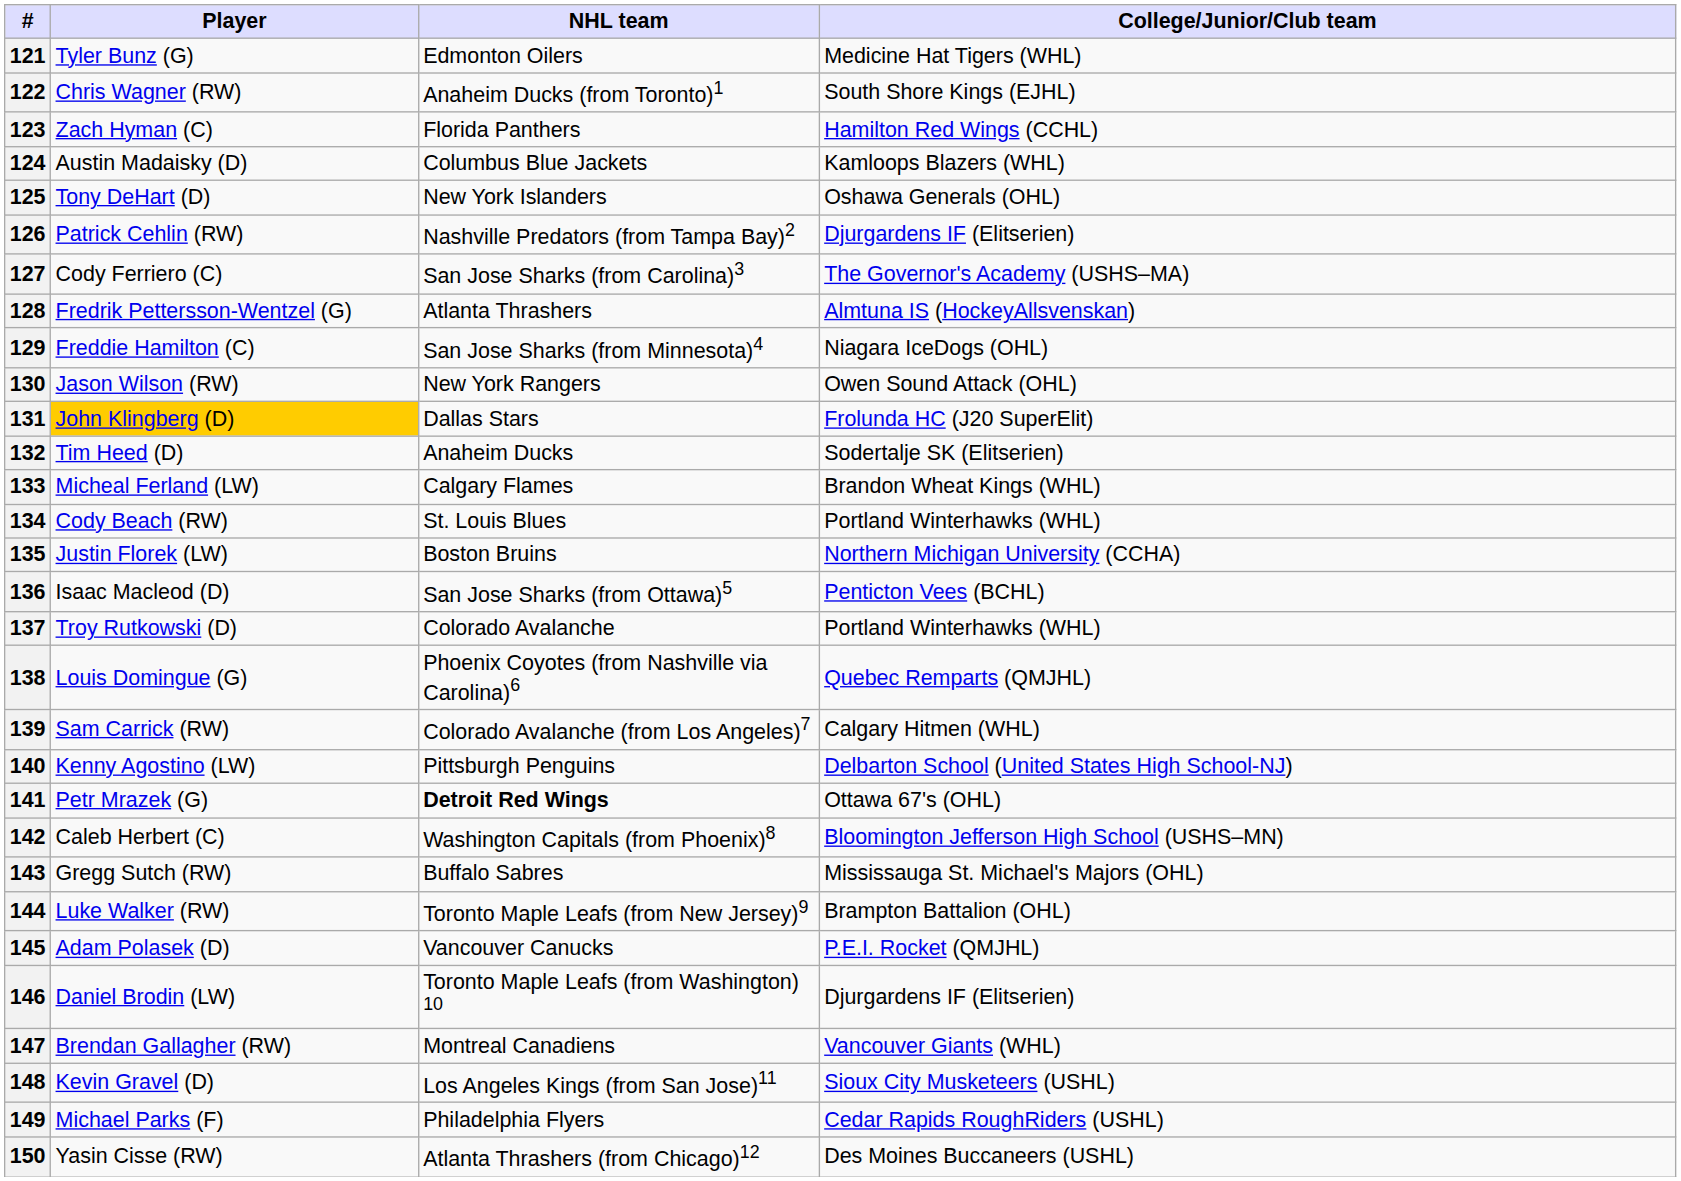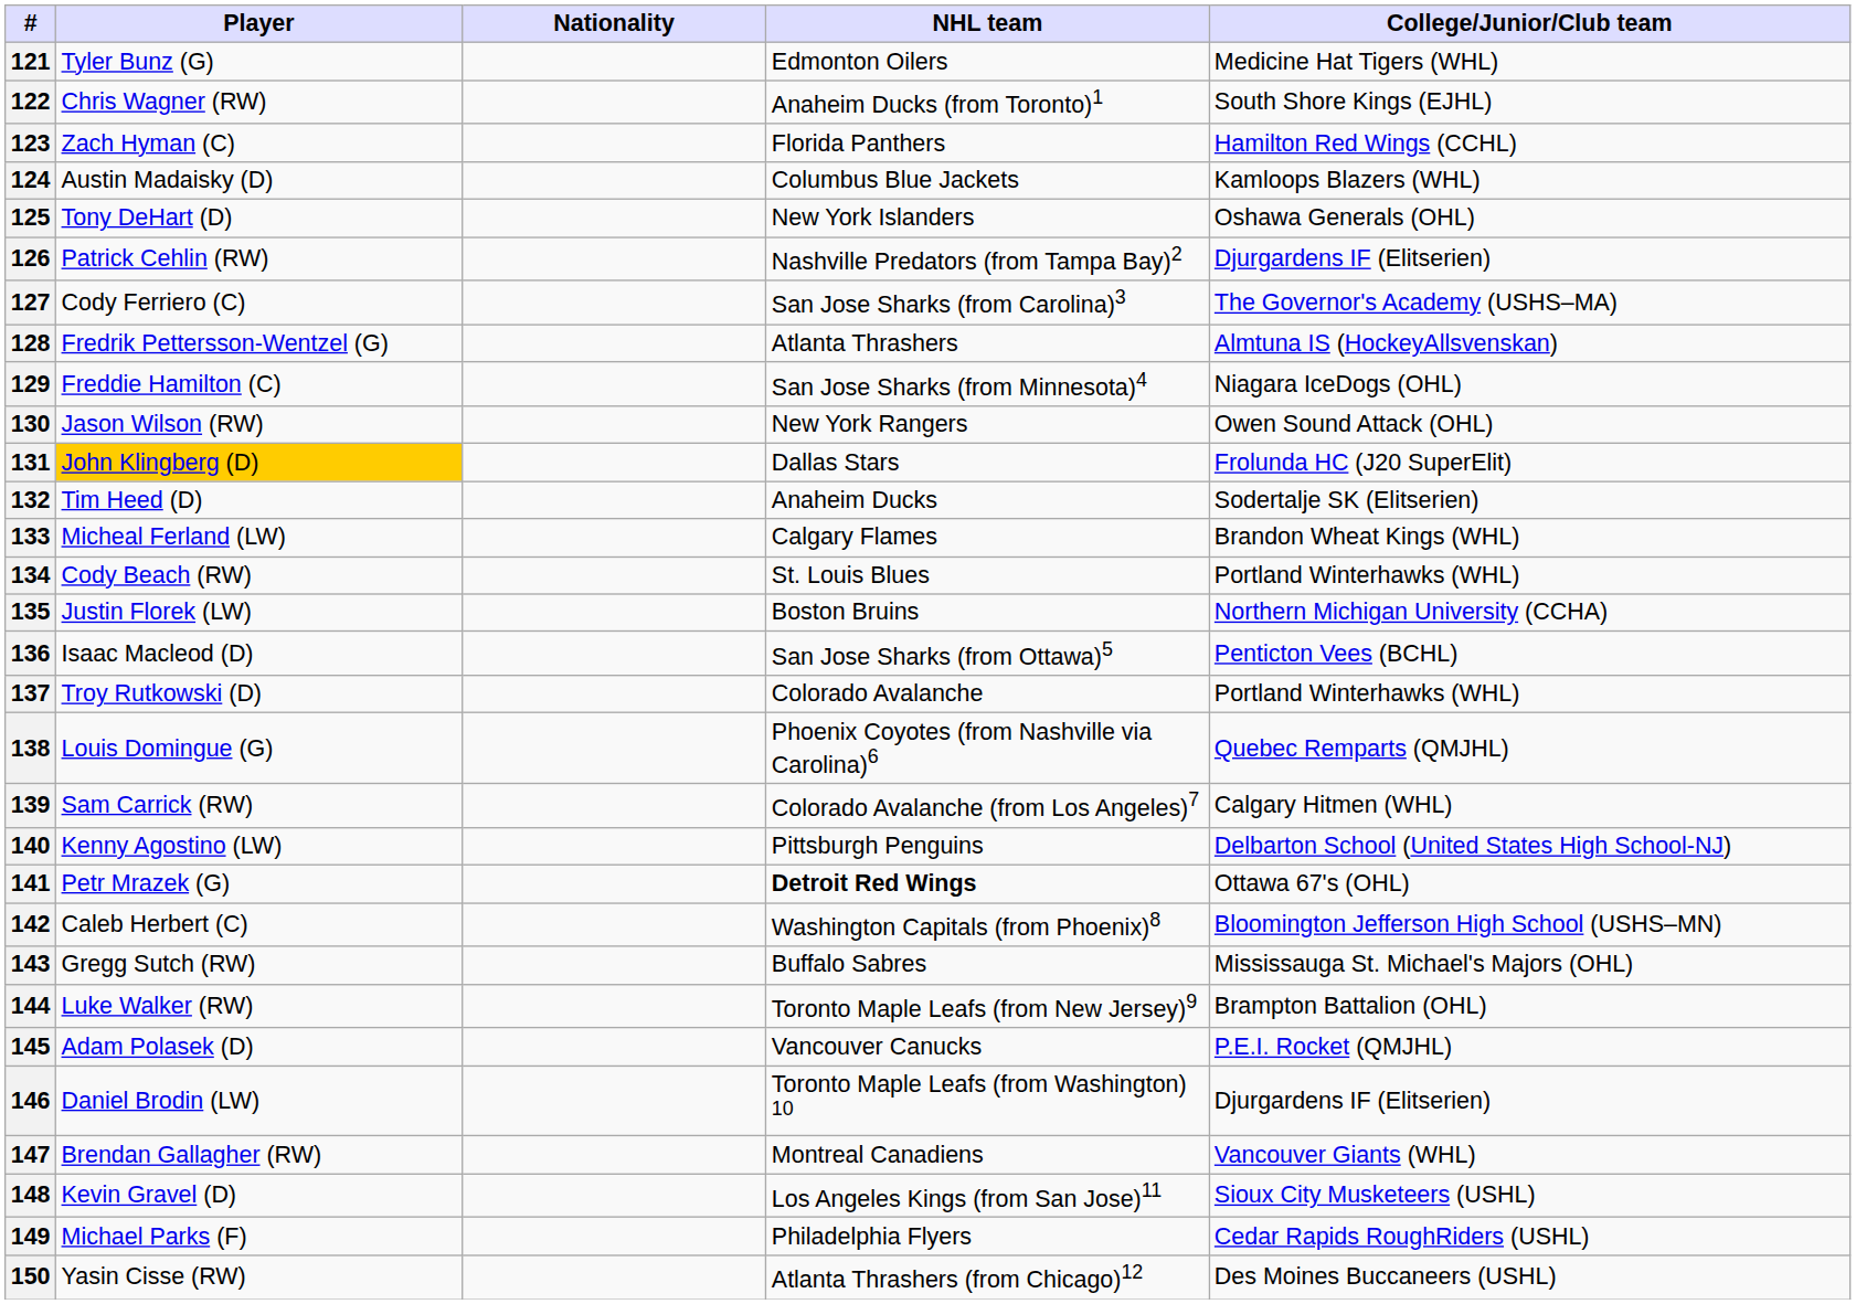+ column: Nationality
